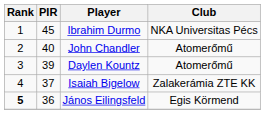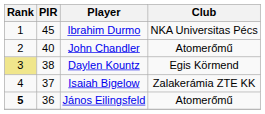Daylen Kountz | Rank: no background -> khaki background
Daylen Kountz | PIR: 39 -> 38
Daylen Kountz | Club: Atomerőmű -> Egis Körmend
János Eilingsfeld | Club: Egis Körmend -> Atomerőmű
